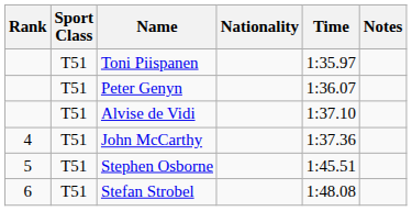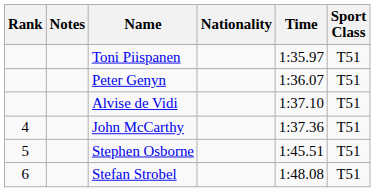columns swapped: Sport Class <-> Notes
